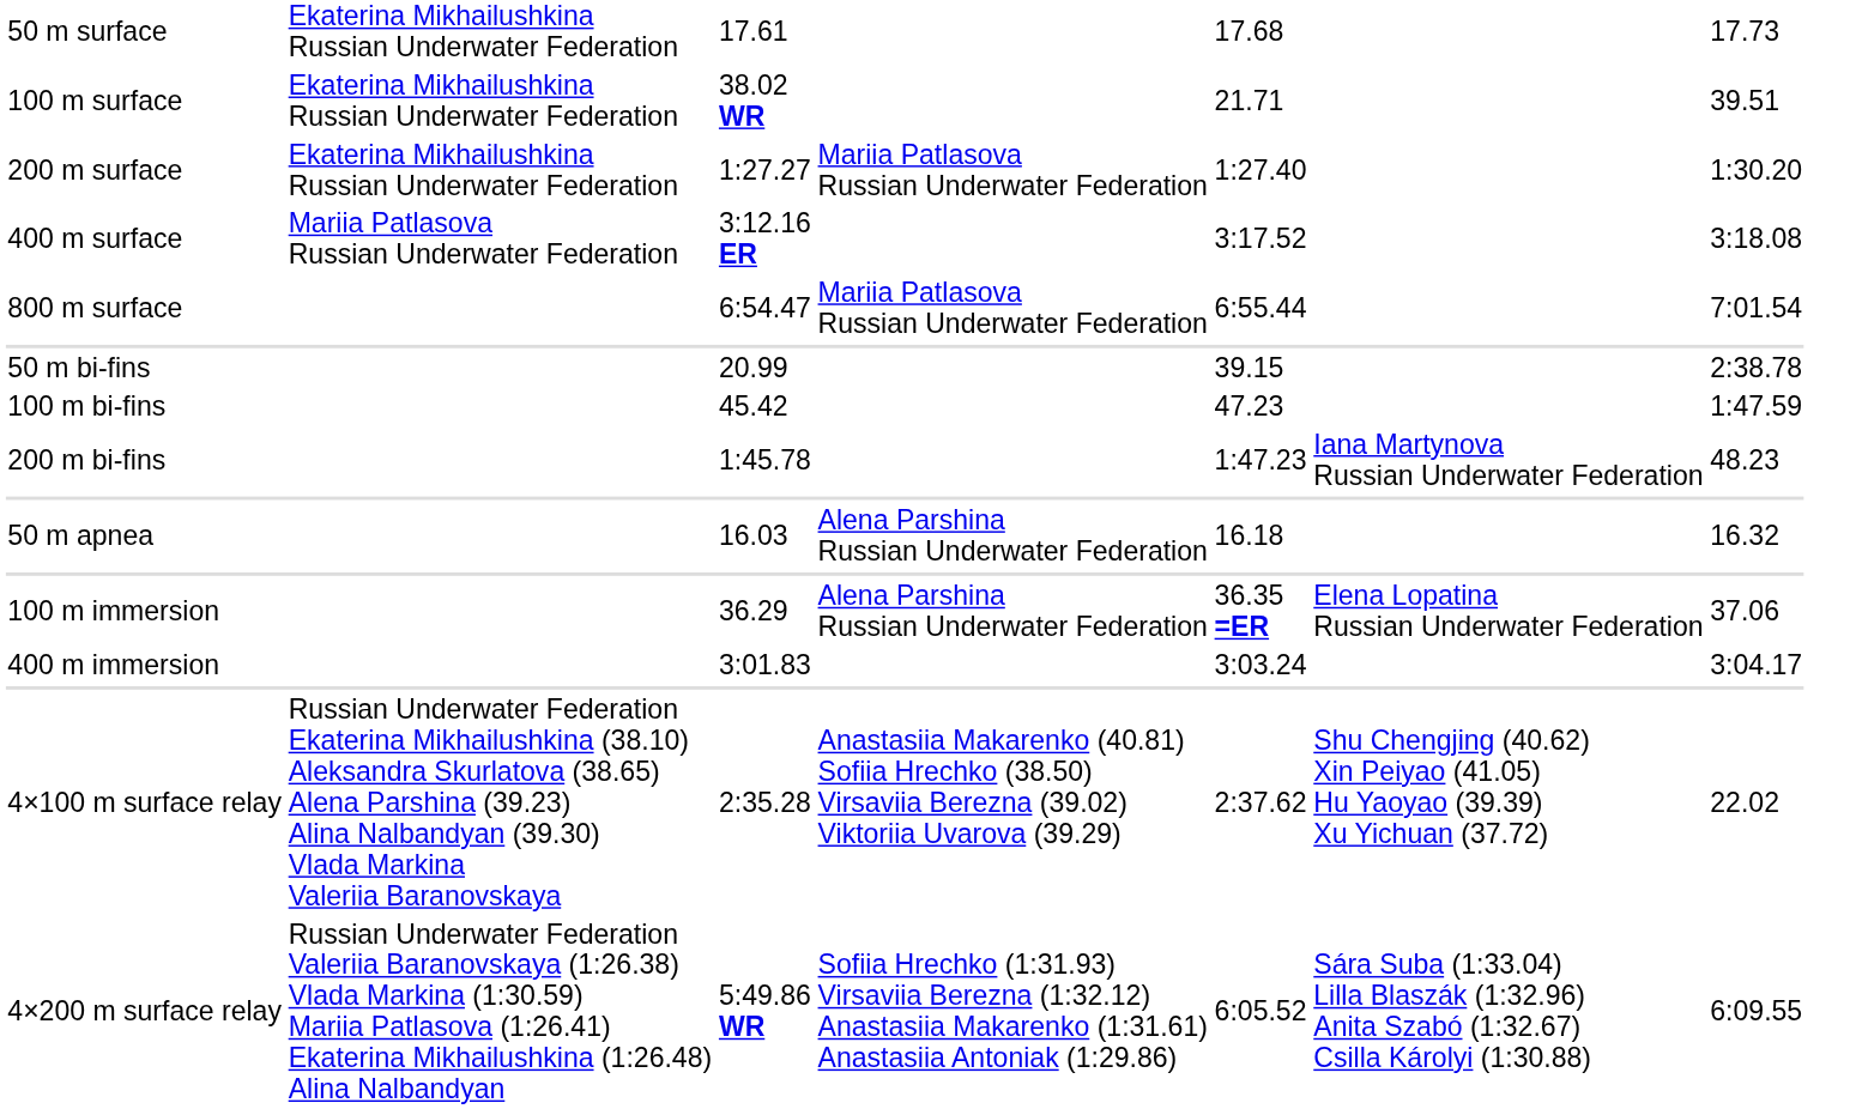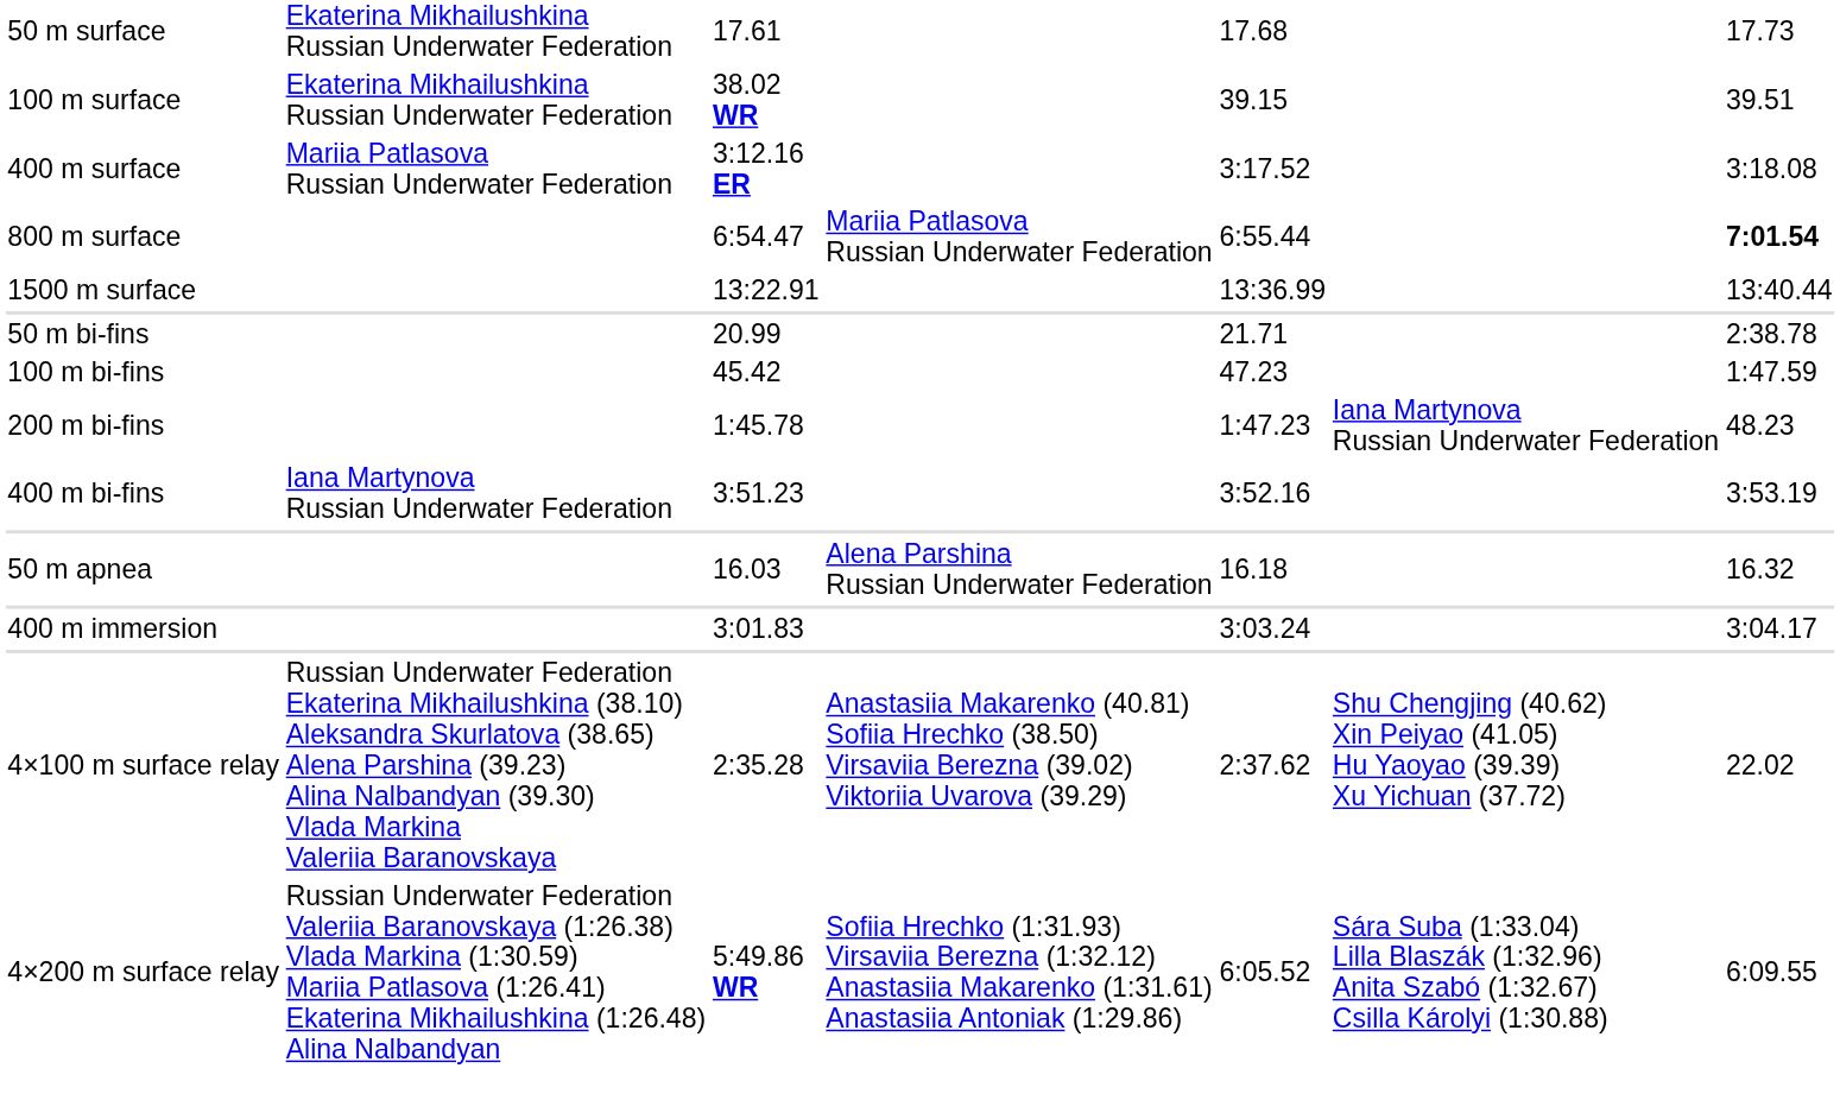100 m surface | column 5: 21.71 -> 39.15
- row: 200 m surface | Ekaterina Mikhailushkina Russian Underwater Federation | 1:27.27 | Mariia Patlasova Russian Underwater Federation | 1:27.40 | 1:30.20
800 m surface | column 7: normal -> bold
+ row: 1500 m surface | 13:22.91 | 13:36.99 | 13:40.44
50 m bi-fins | column 5: 39.15 -> 21.71
+ row: 400 m bi-fins | Iana Martynova Russian Underwater Federation | 3:51.23 | 3:52.16 | 3:53.19
- row: 100 m immersion | 36.29 | Alena Parshina Russian Underwater Federation | 36.35 =ER | Elena Lopatina Russian Underwater Federation | 37.06
